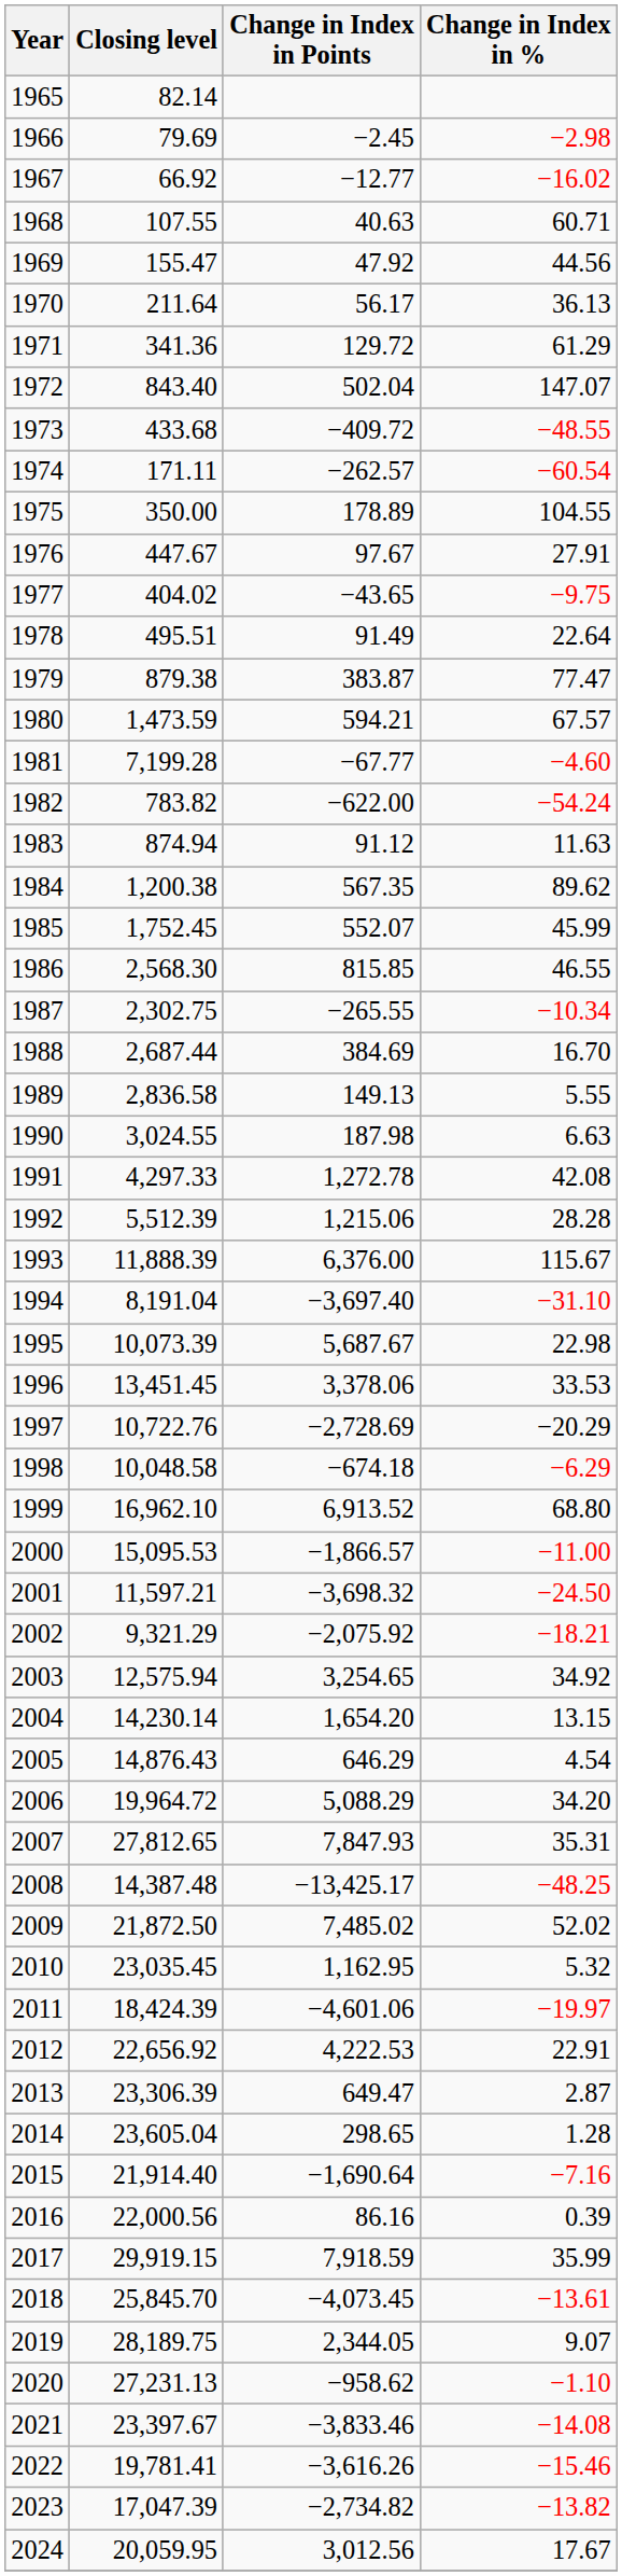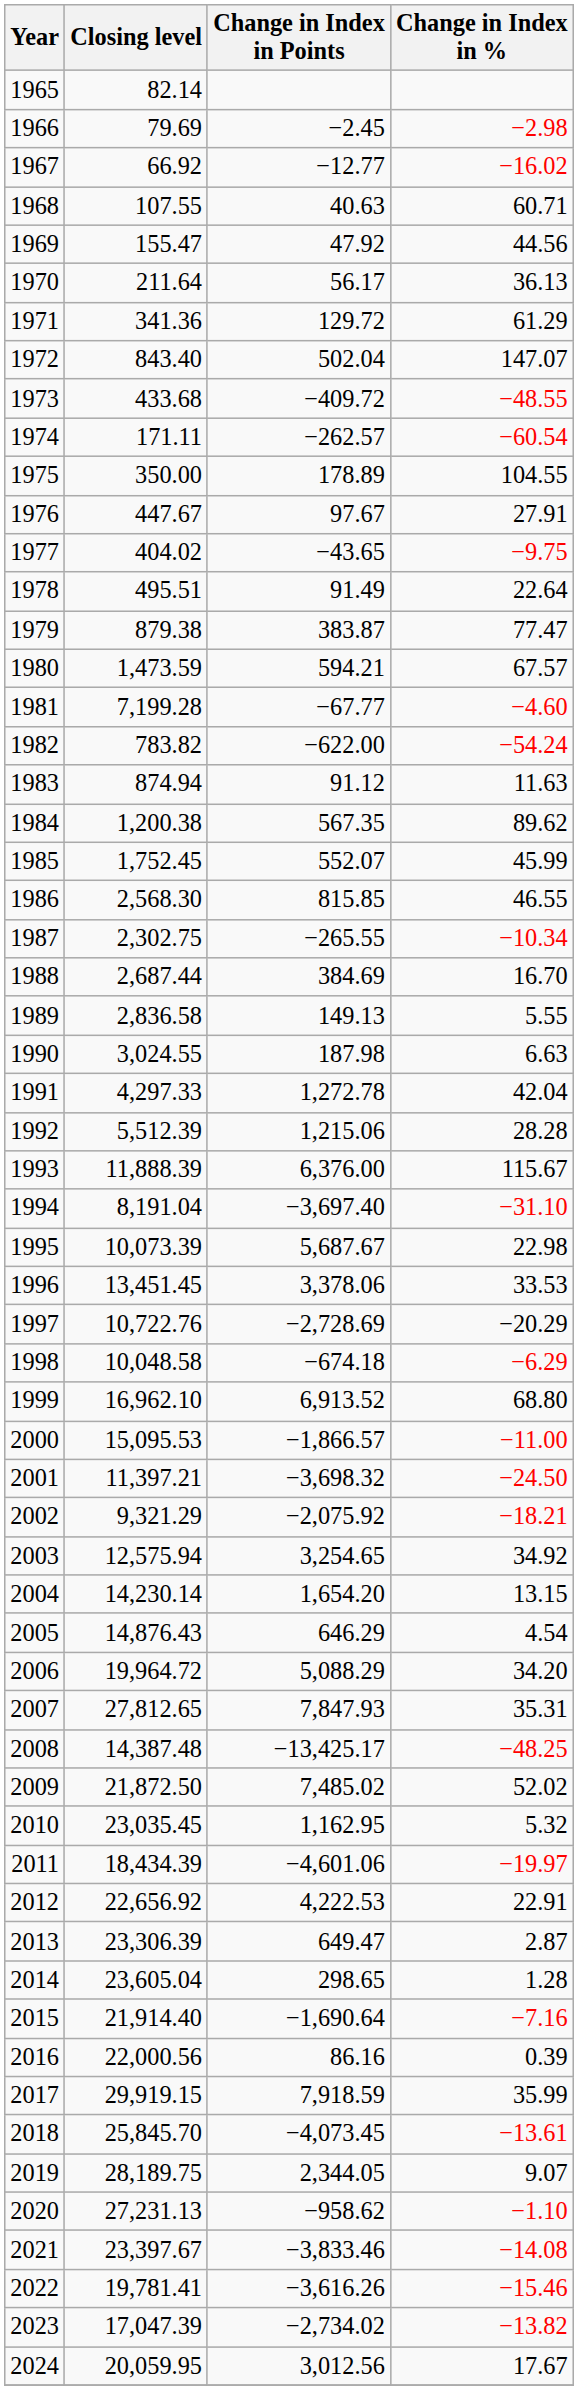1991 | Change in Index in %: 42.08 -> 42.04
2001 | Closing level: 11,597.21 -> 11,397.21
2011 | Closing level: 18,424.39 -> 18,434.39
2023 | Change in Index in Points: −2,734.82 -> −2,734.02
